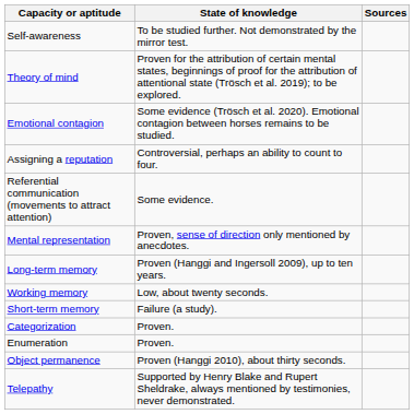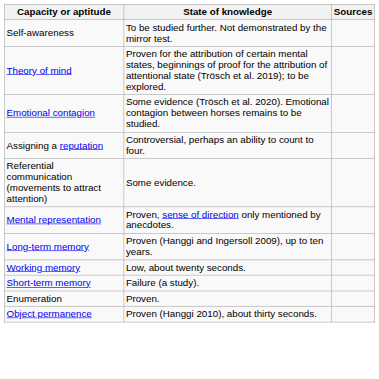- row: Categorization | Proven.
- row: Telepathy | Supported by Henry Blake and Rupert Sheldrake, always mentioned by testimonies, never demonstrated.
